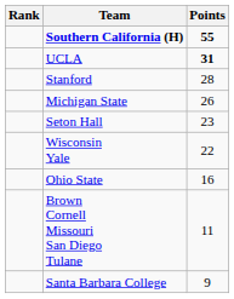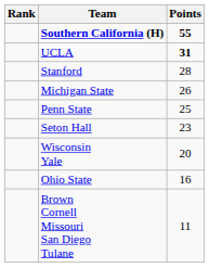+ row: Penn State | 25
Wisconsin Yale | Points: 22 -> 20
- row: Santa Barbara College | 9
